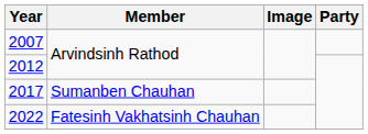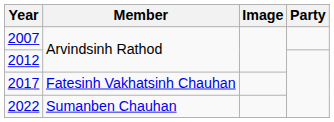2017 | Member: Sumanben Chauhan -> Fatesinh Vakhatsinh Chauhan
2022 | Member: Fatesinh Vakhatsinh Chauhan -> Sumanben Chauhan
